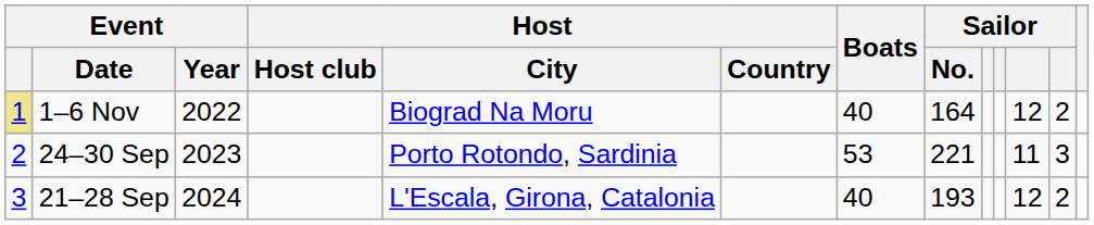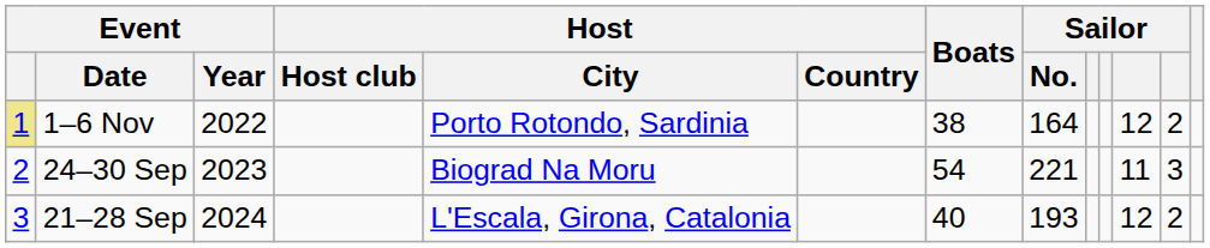1–6 Nov | Host / City: Biograd Na Moru -> Porto Rotondo, Sardinia
1–6 Nov | Boats: 40 -> 38
24–30 Sep | Host / City: Porto Rotondo, Sardinia -> Biograd Na Moru
24–30 Sep | Boats: 53 -> 54
